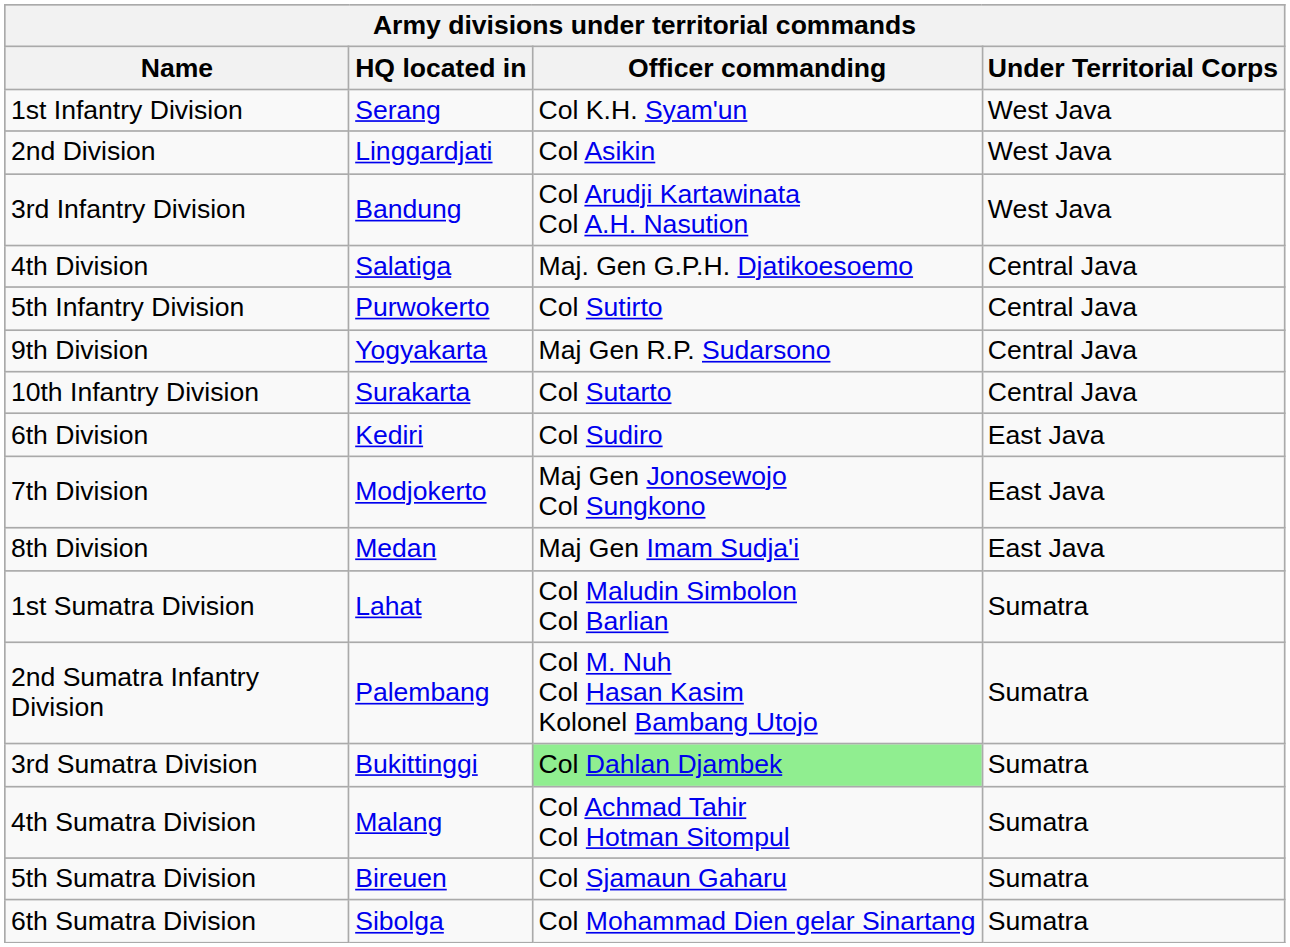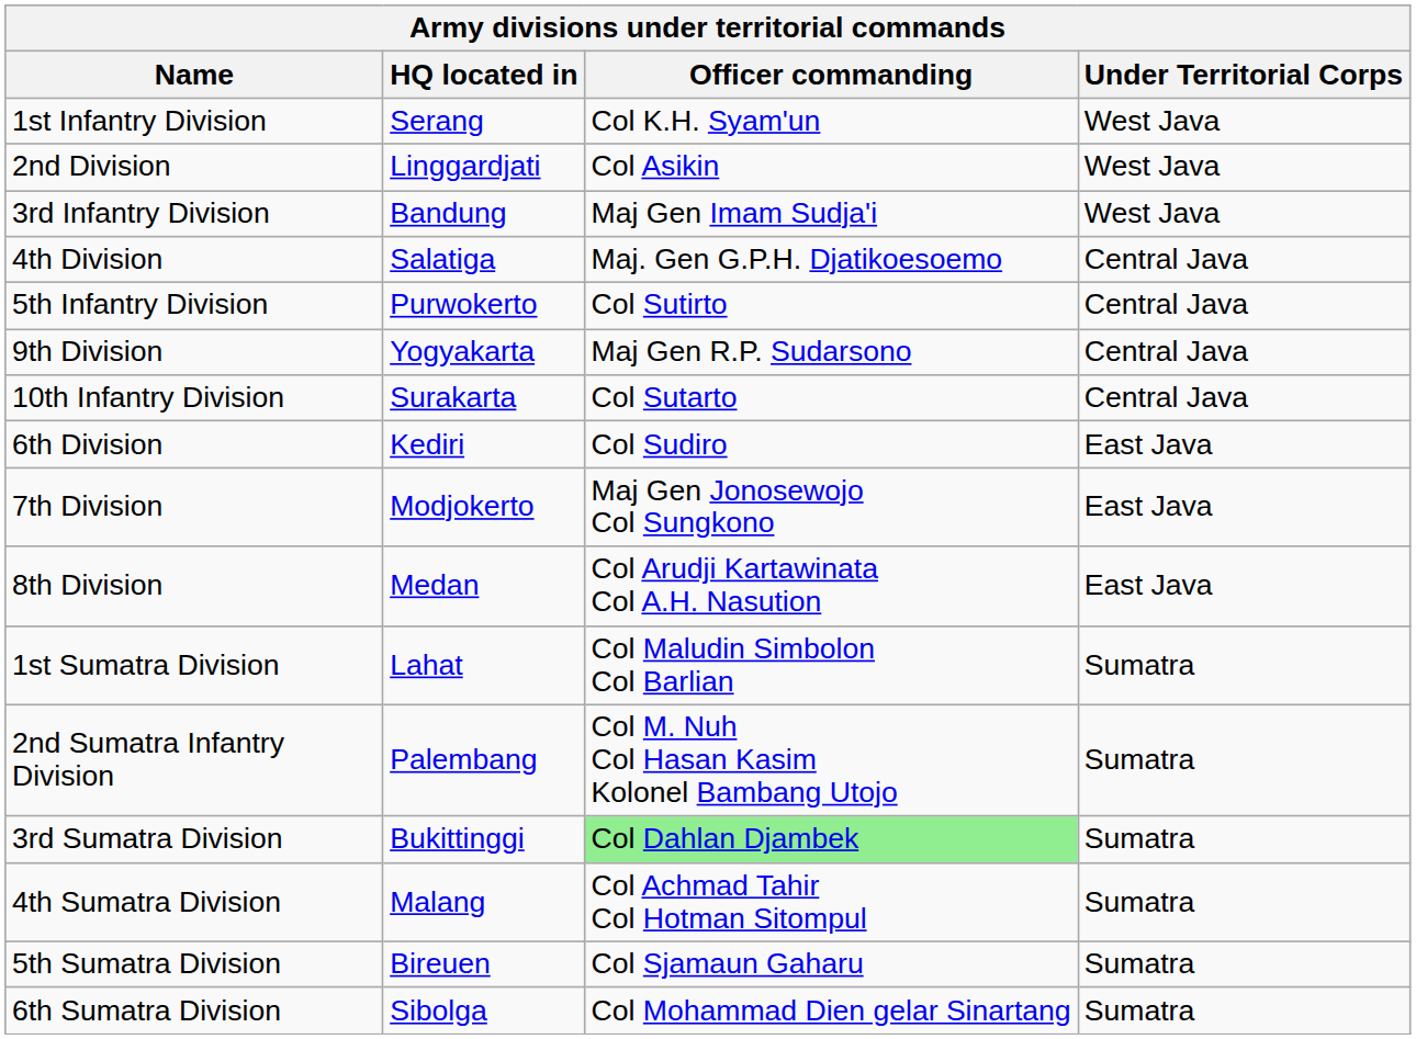3rd Infantry Division | Officer commanding: Col Arudji Kartawinata Col A.H. Nasution -> Maj Gen Imam Sudja'i
8th Division | Officer commanding: Maj Gen Imam Sudja'i -> Col Arudji Kartawinata Col A.H. Nasution
